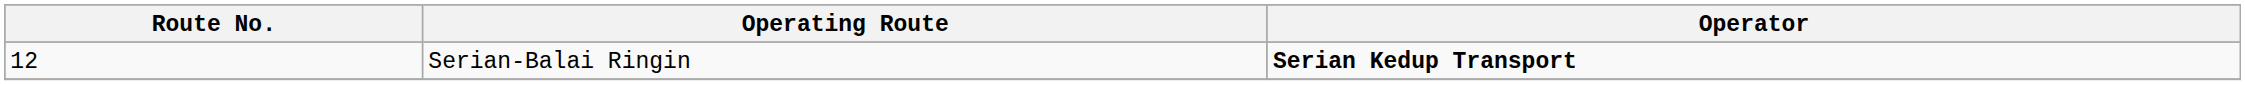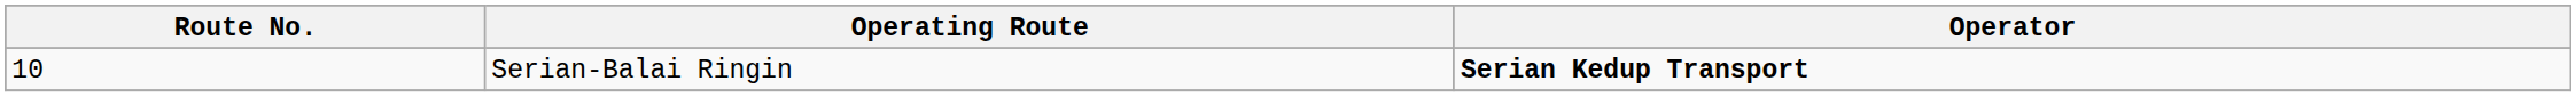Serian-Balai Ringin | Route No.: 12 -> 10
